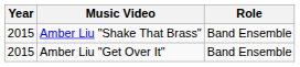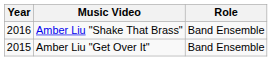Amber Liu "Shake That Brass" | Year: 2015 -> 2016
